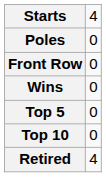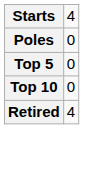- row: Front Row | 0
- row: Wins | 0
